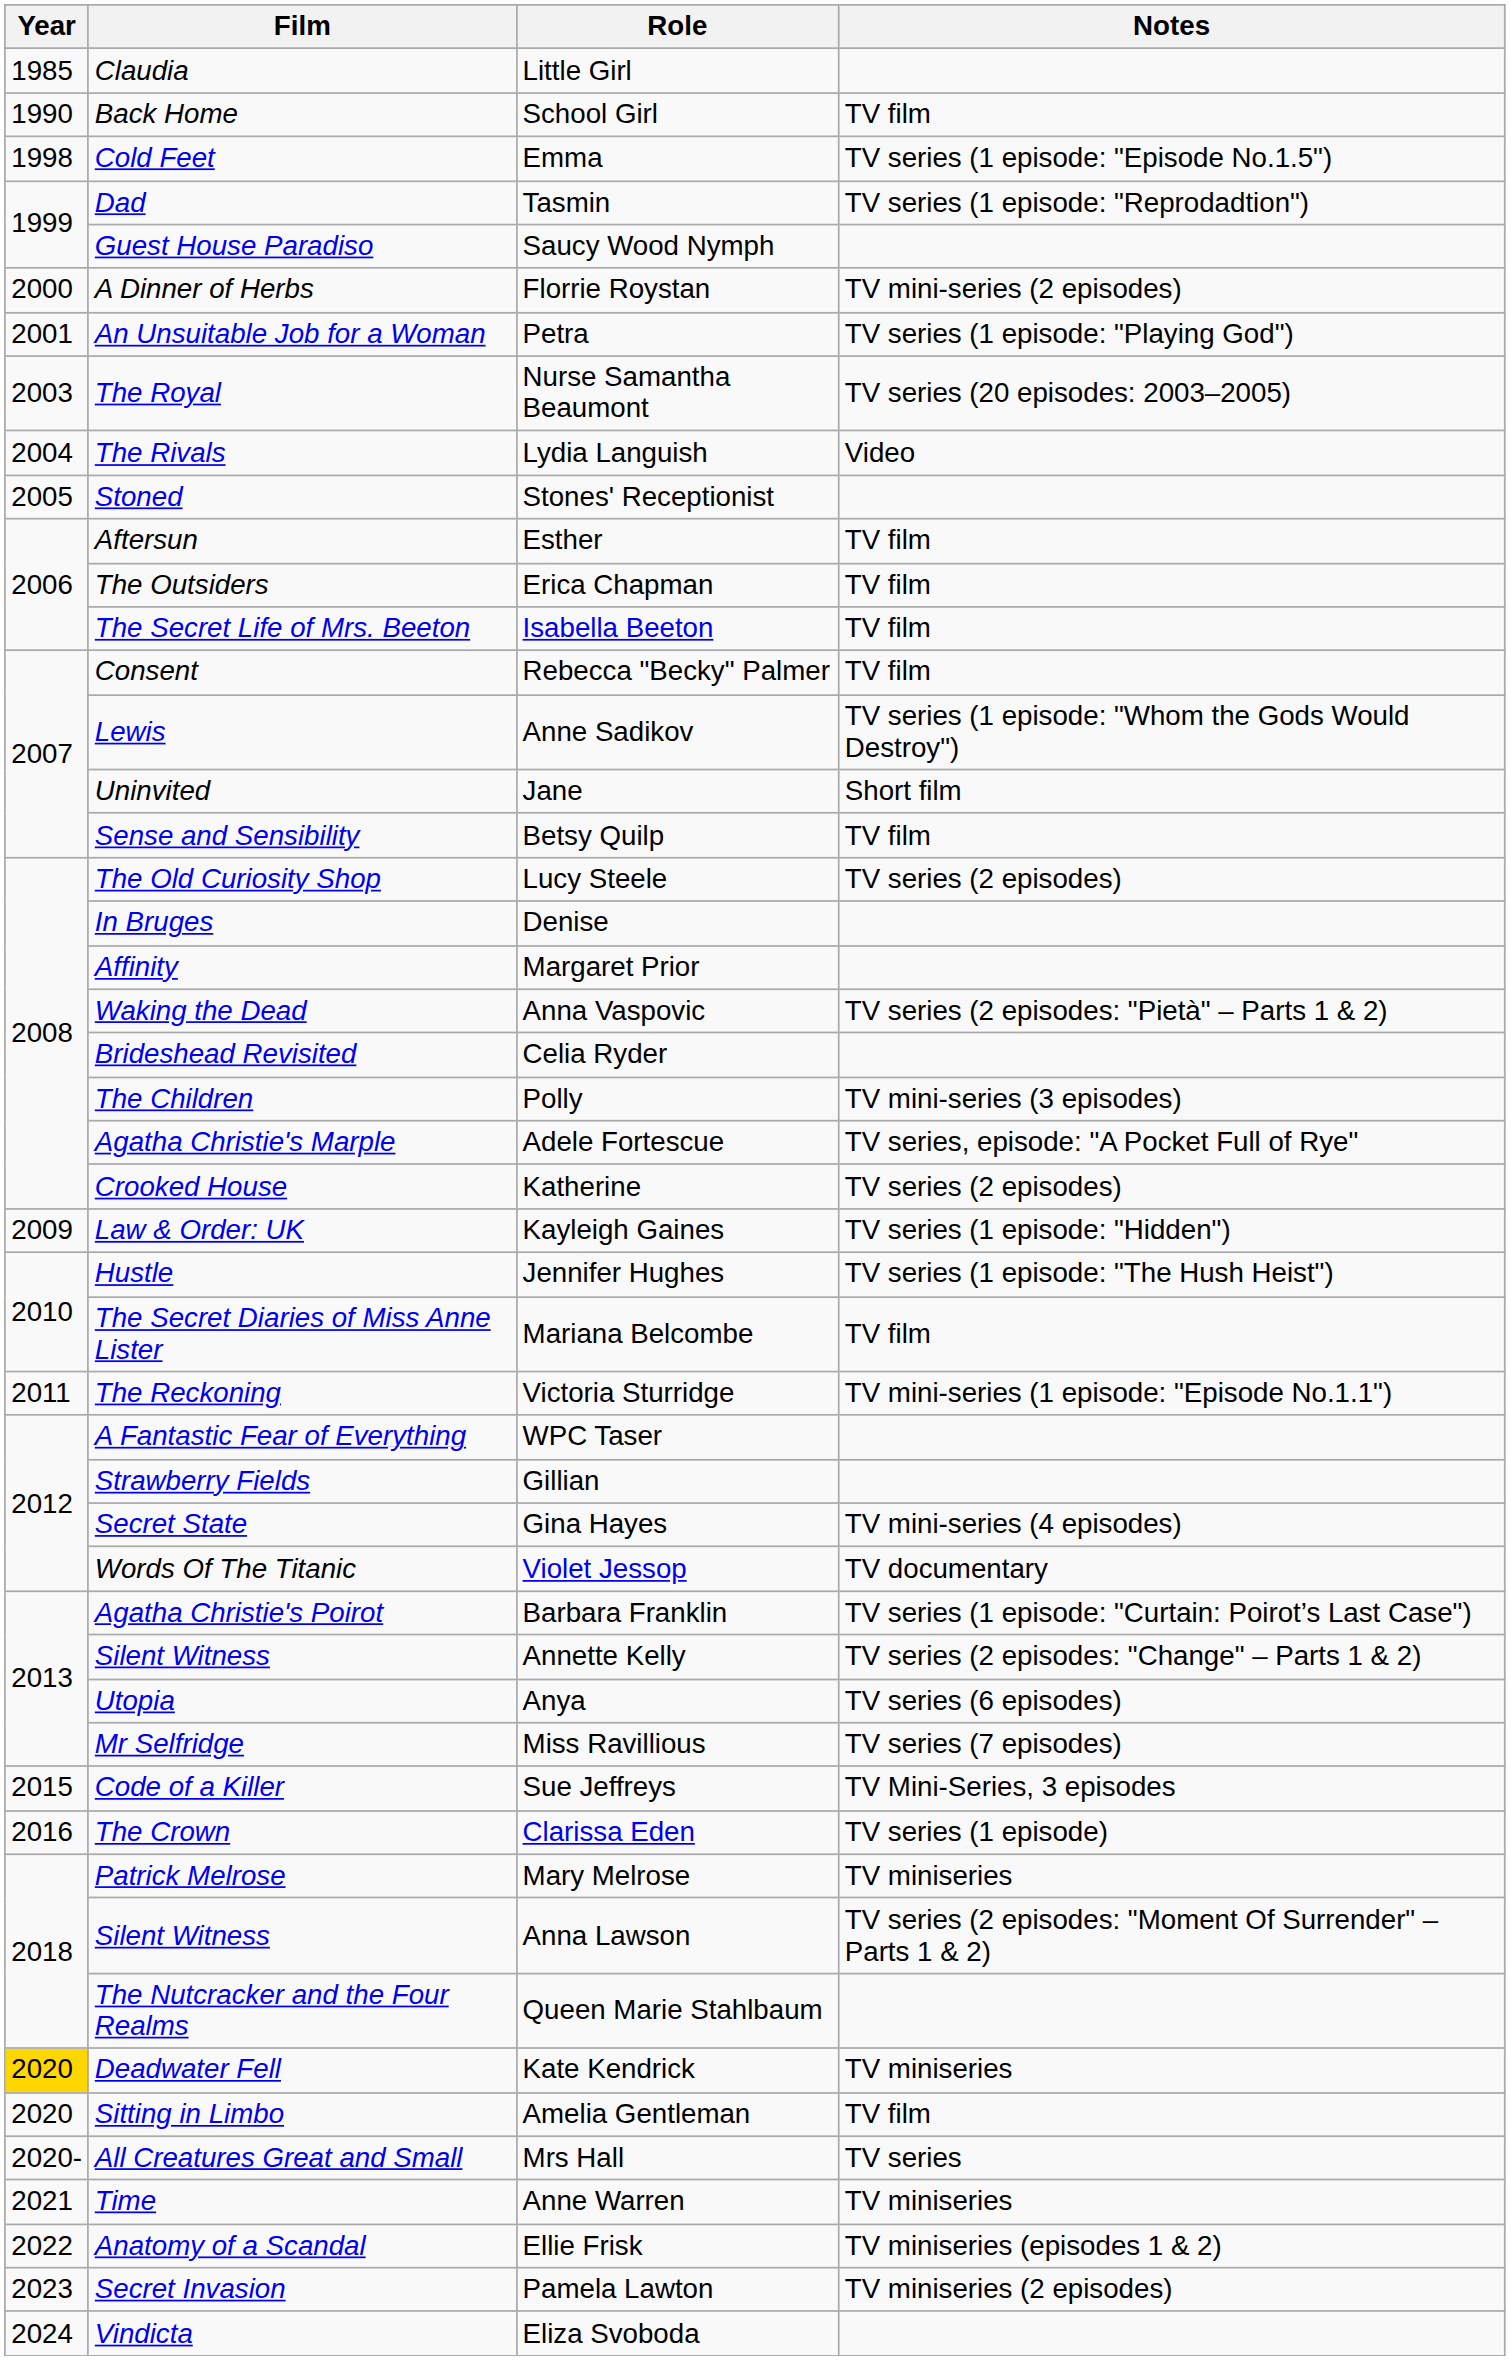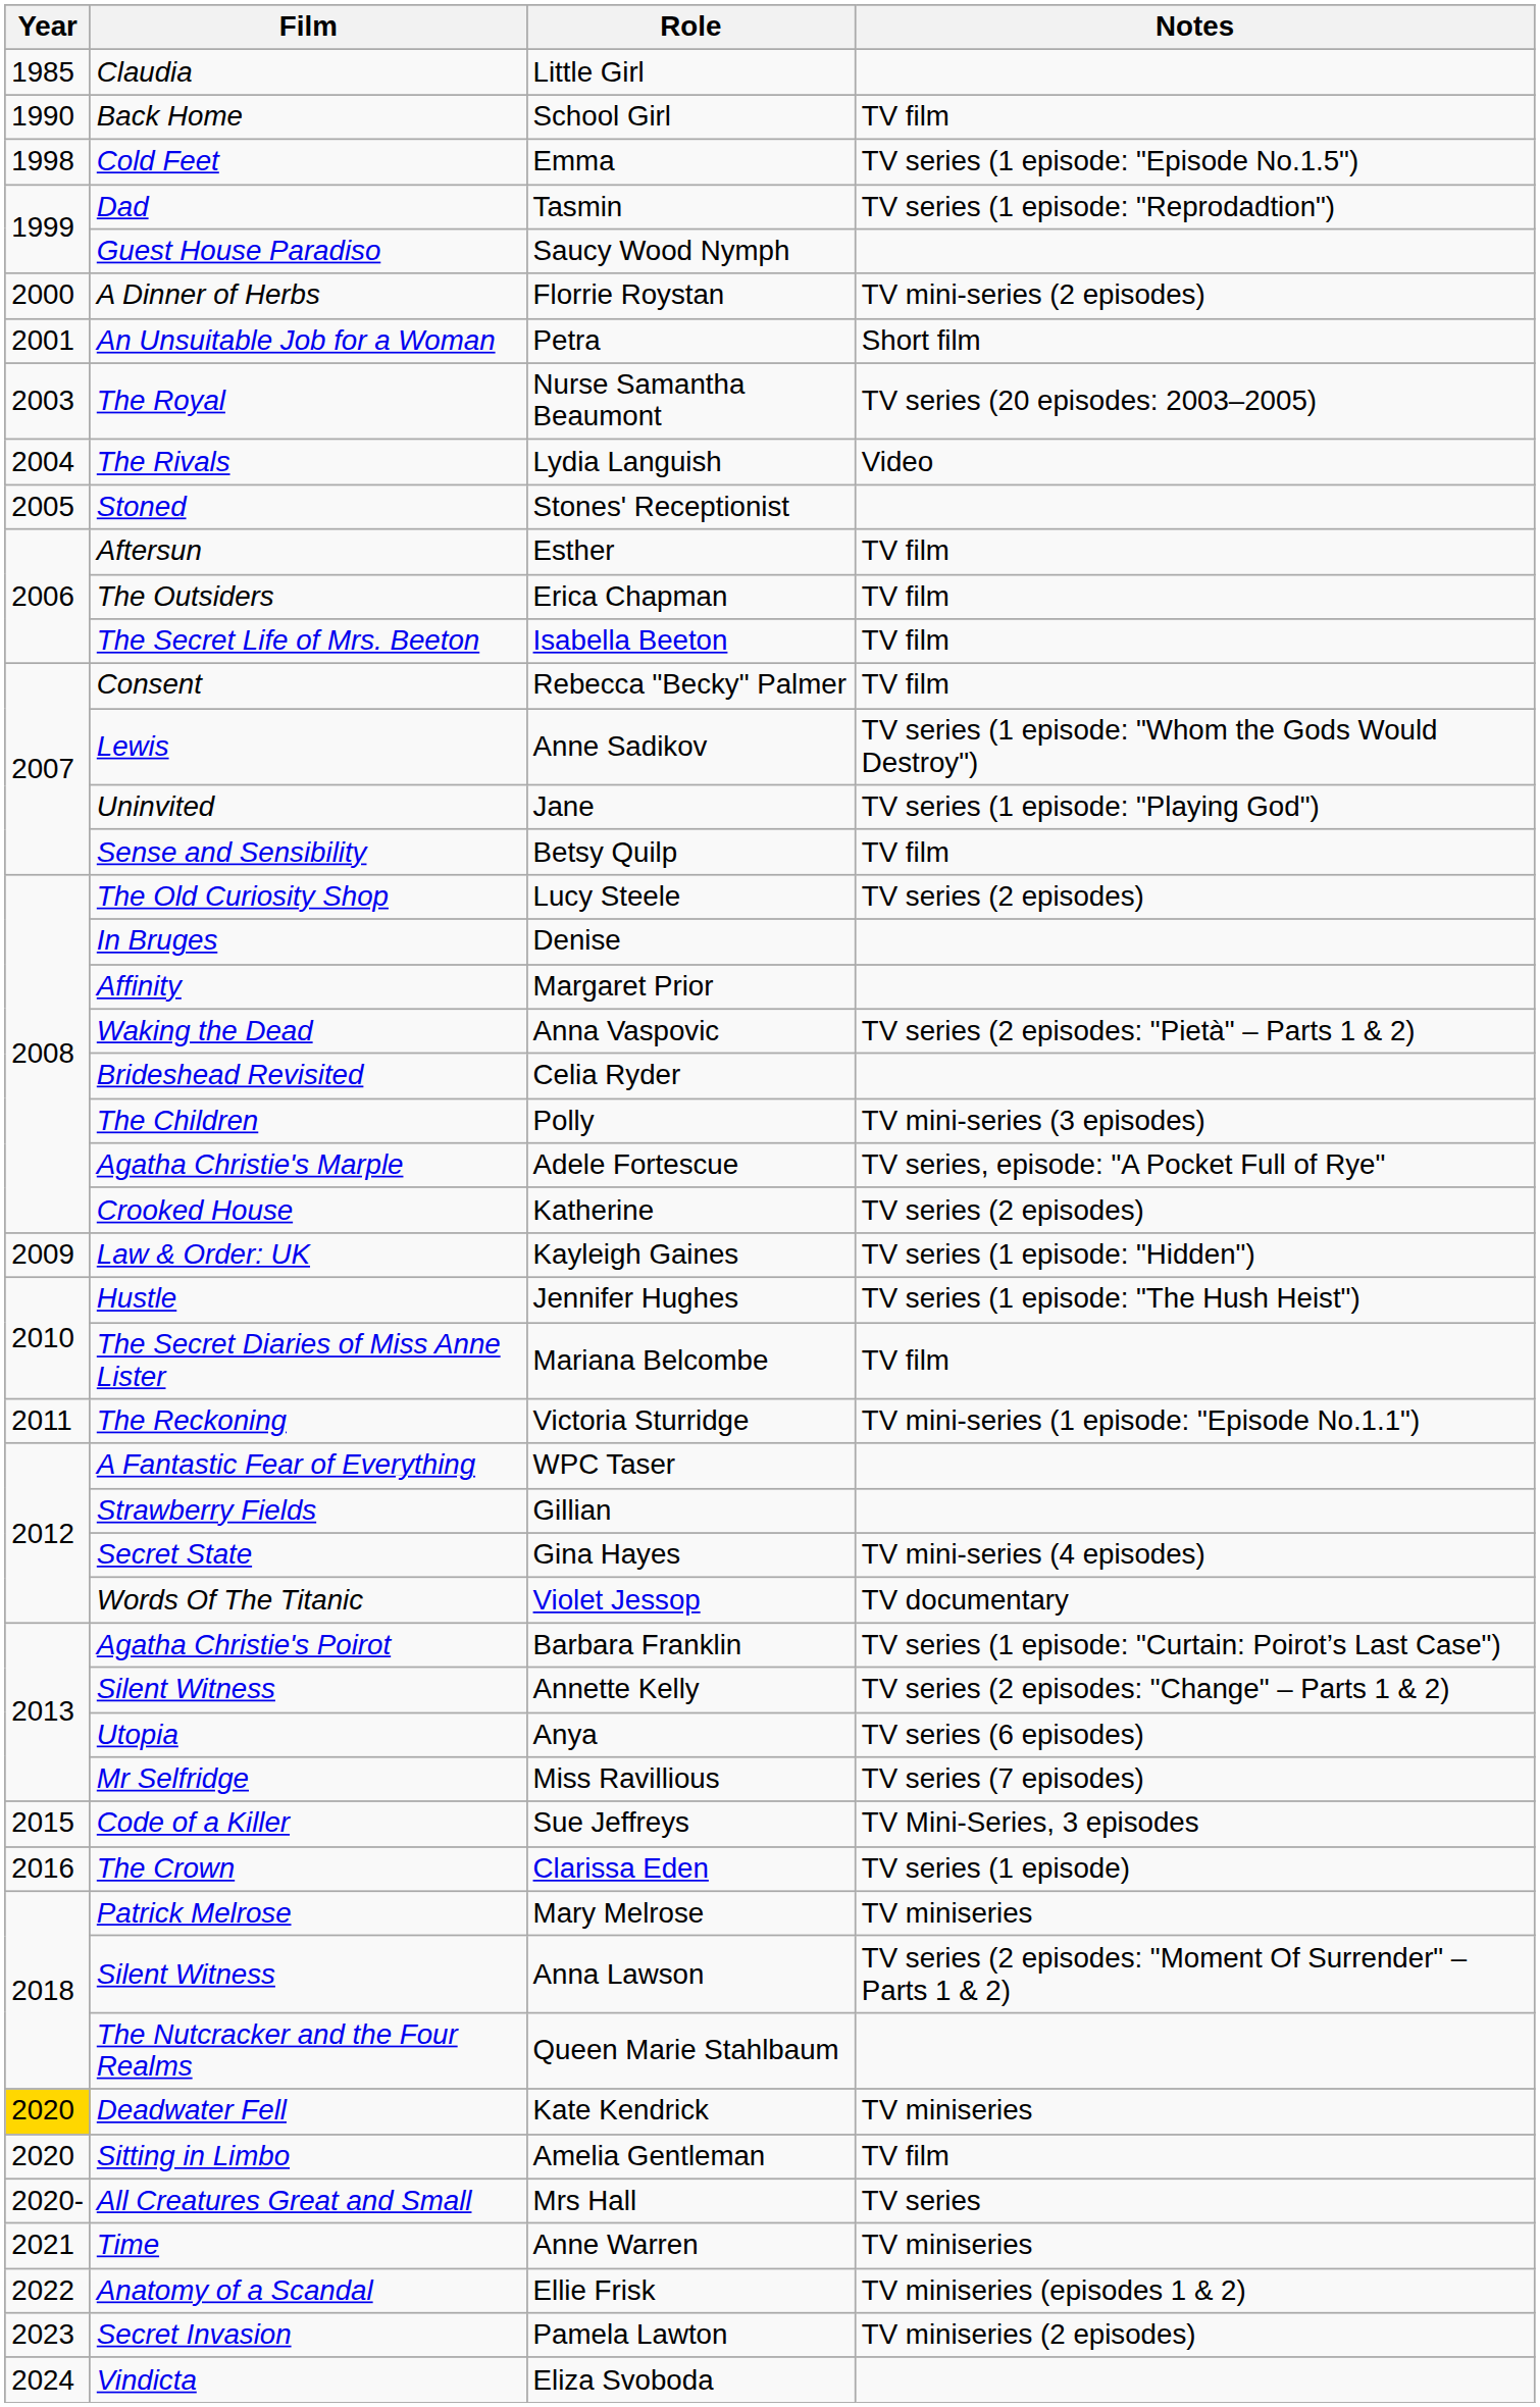Petra | Notes: TV series (1 episode: "Playing God") -> Short film
Jane | Notes: Short film -> TV series (1 episode: "Playing God")
